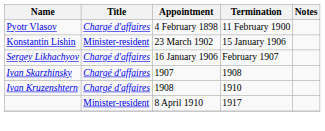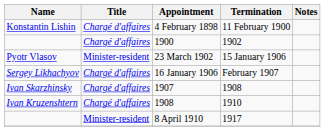4 February 1898 | Name: Pyotr Vlasov -> Konstantin Lishin
+ row: Chargé d'affaires | 1900 | 1902
23 March 1902 | Name: Konstantin Lishin -> Pyotr Vlasov
